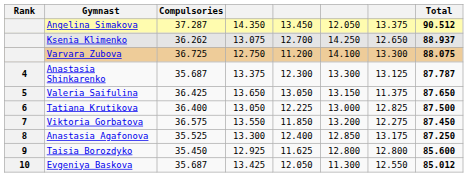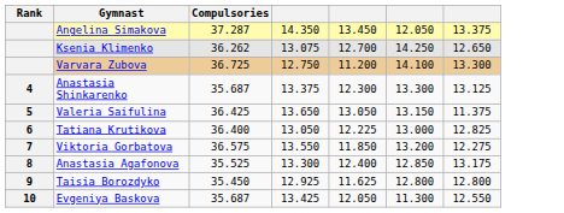- column: Total | 90.512 | 88.937 | 88.075 | 87.787 | 87.650 | 87.500 | 87.450 | 87.250 | 85.600 | 85.012
